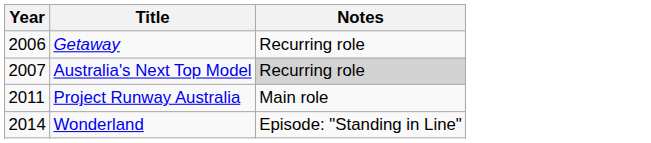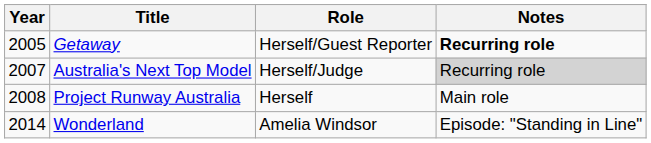+ column: Role | Herself/Guest Reporter | Herself/Judge | Herself | Amelia Windsor
Getaway | Year: 2006 -> 2005
Getaway | Notes: normal -> bold
Project Runway Australia | Year: 2011 -> 2008
